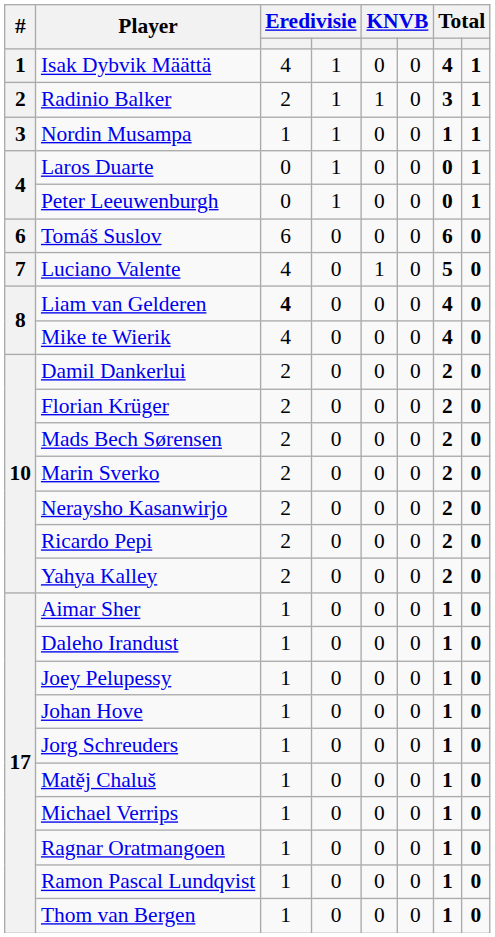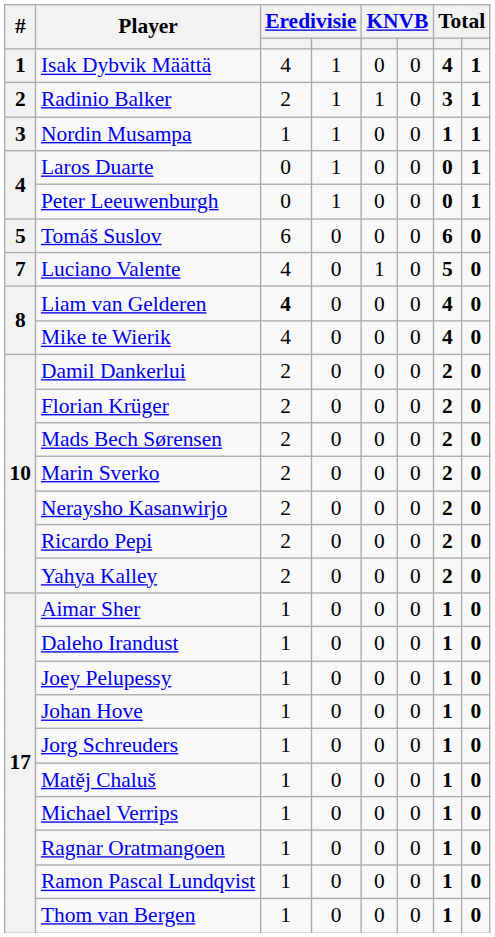Tomáš Suslov | #: 6 -> 5
